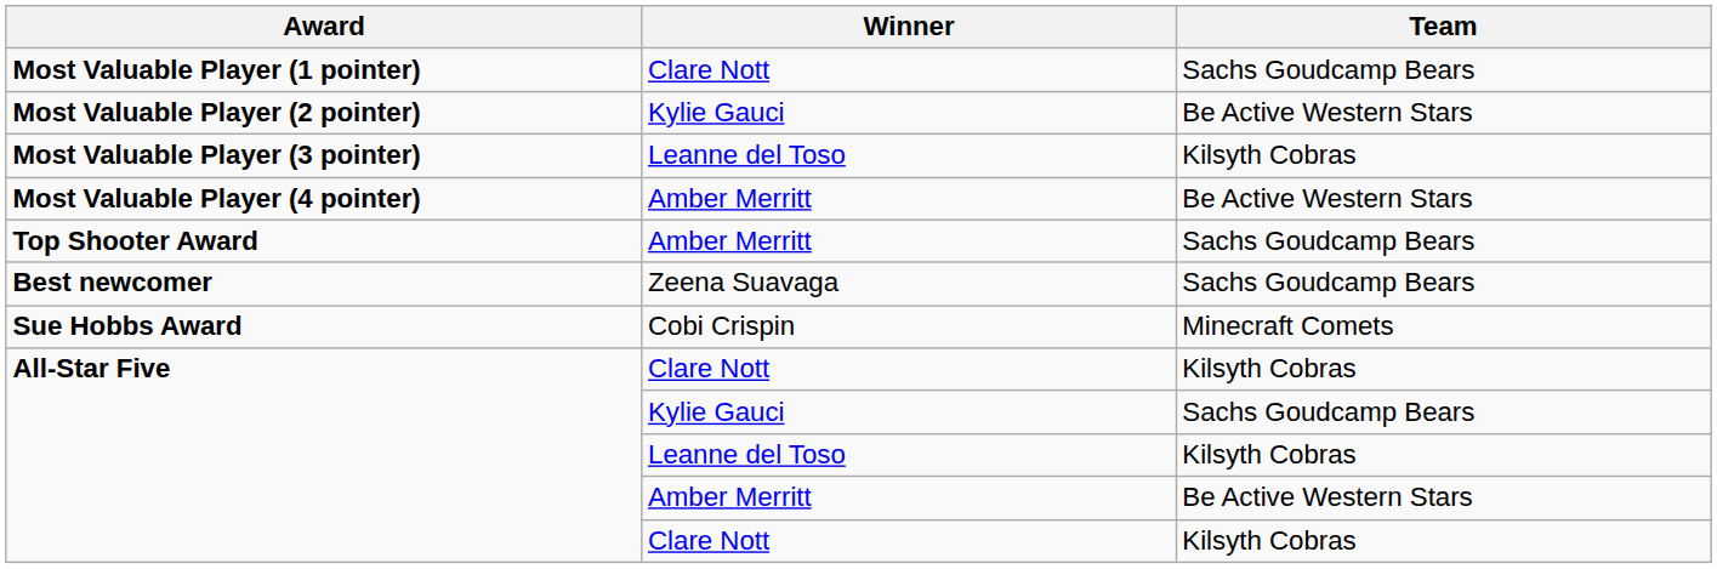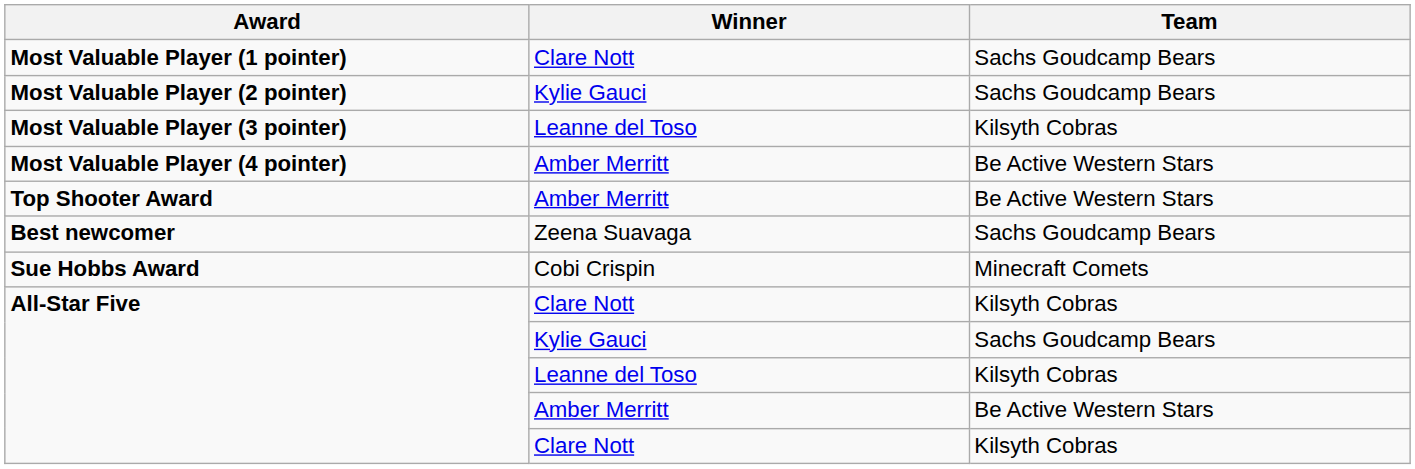Most Valuable Player (2 pointer) | Team: Be Active Western Stars -> Sachs Goudcamp Bears
Top Shooter Award | Team: Sachs Goudcamp Bears -> Be Active Western Stars
